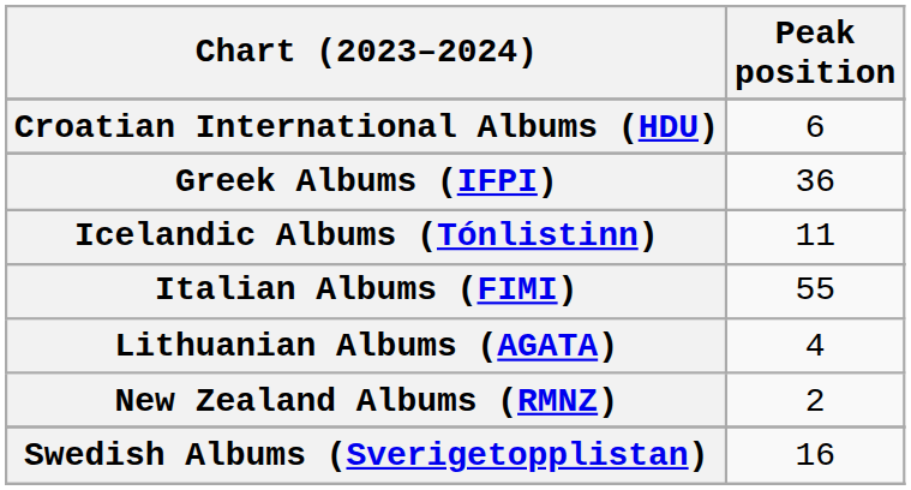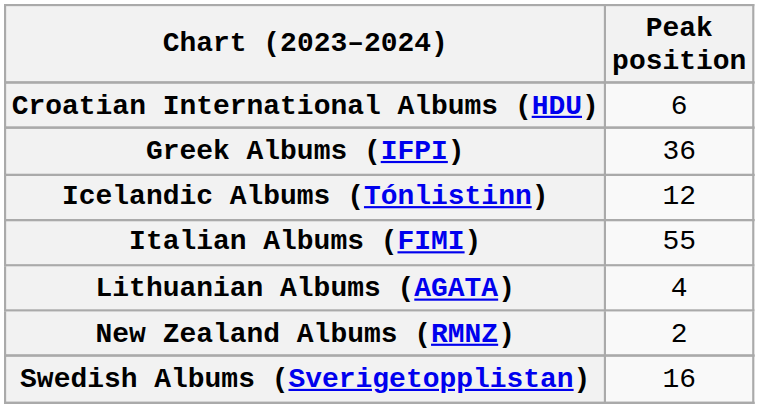Icelandic Albums (Tónlistinn) | Peak position: 11 -> 12
